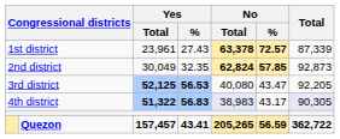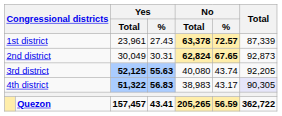2nd district | Yes / %: 32.35 -> 30.31
2nd district | No / %: 57.85 -> 67.65
3rd district | Yes / %: 56.53 -> 55.63
3rd district | No / %: 43.47 -> 43.74
4th district | No / Total: lavender background -> no background
